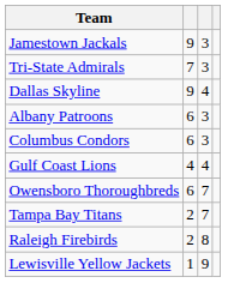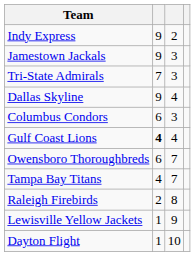+ row: Indy Express | 9 | 2
- row: Albany Patroons | 6 | 3
Gulf Coast Lions | column 2: normal -> bold
Tampa Bay Titans | column 2: 2 -> 4
+ row: Dayton Flight | 1 | 10
